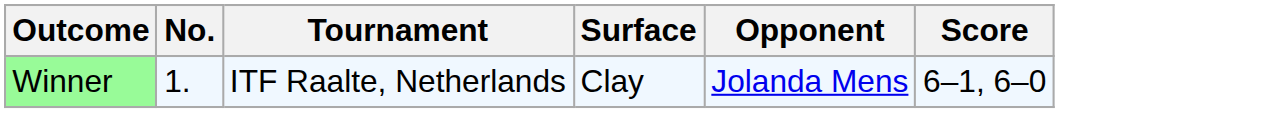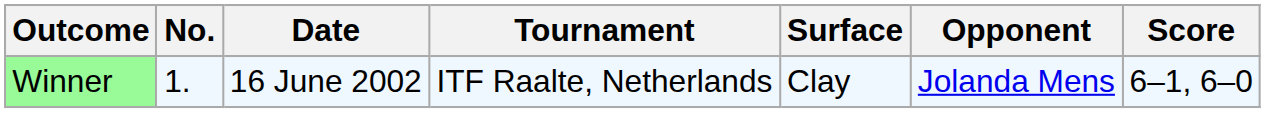+ column: Date | 16 June 2002
